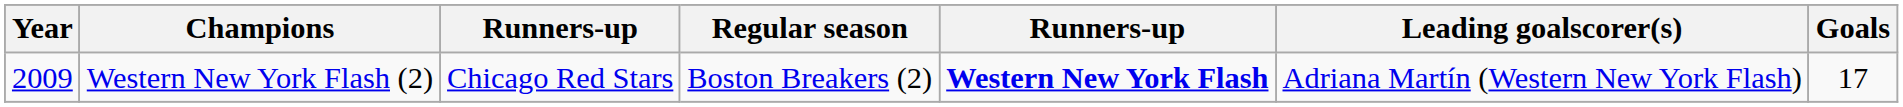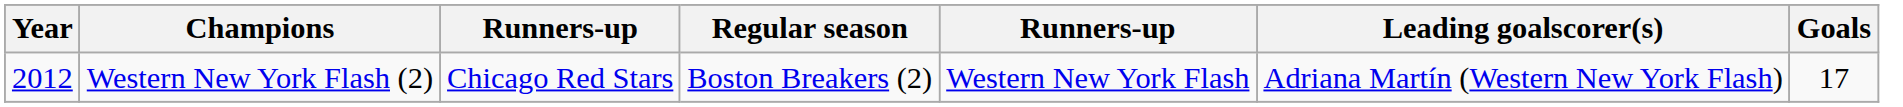Western New York Flash (2) | Year: 2009 -> 2012
Western New York Flash (2) | column 5: bold -> normal
